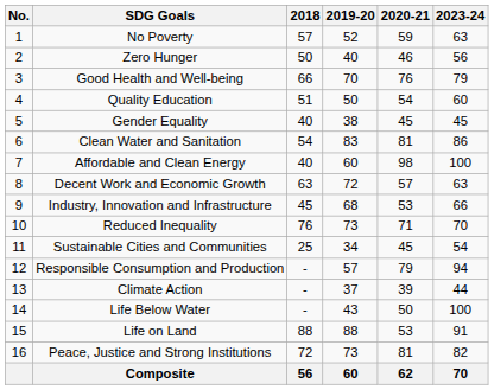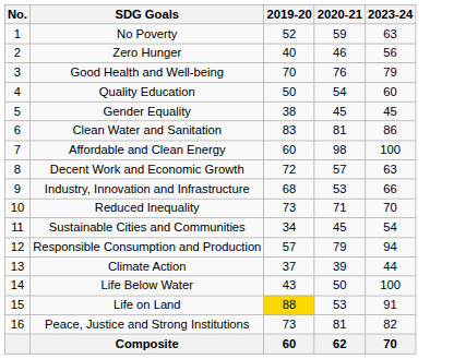- column: 2018 | 57 | 50 | 66 | 51 | 40 | 54 | 40 | 63 | 45 | 76 | 25 | - | - | - | 88 | 72 | 56
Life on Land | 2019-20: no background -> gold background
